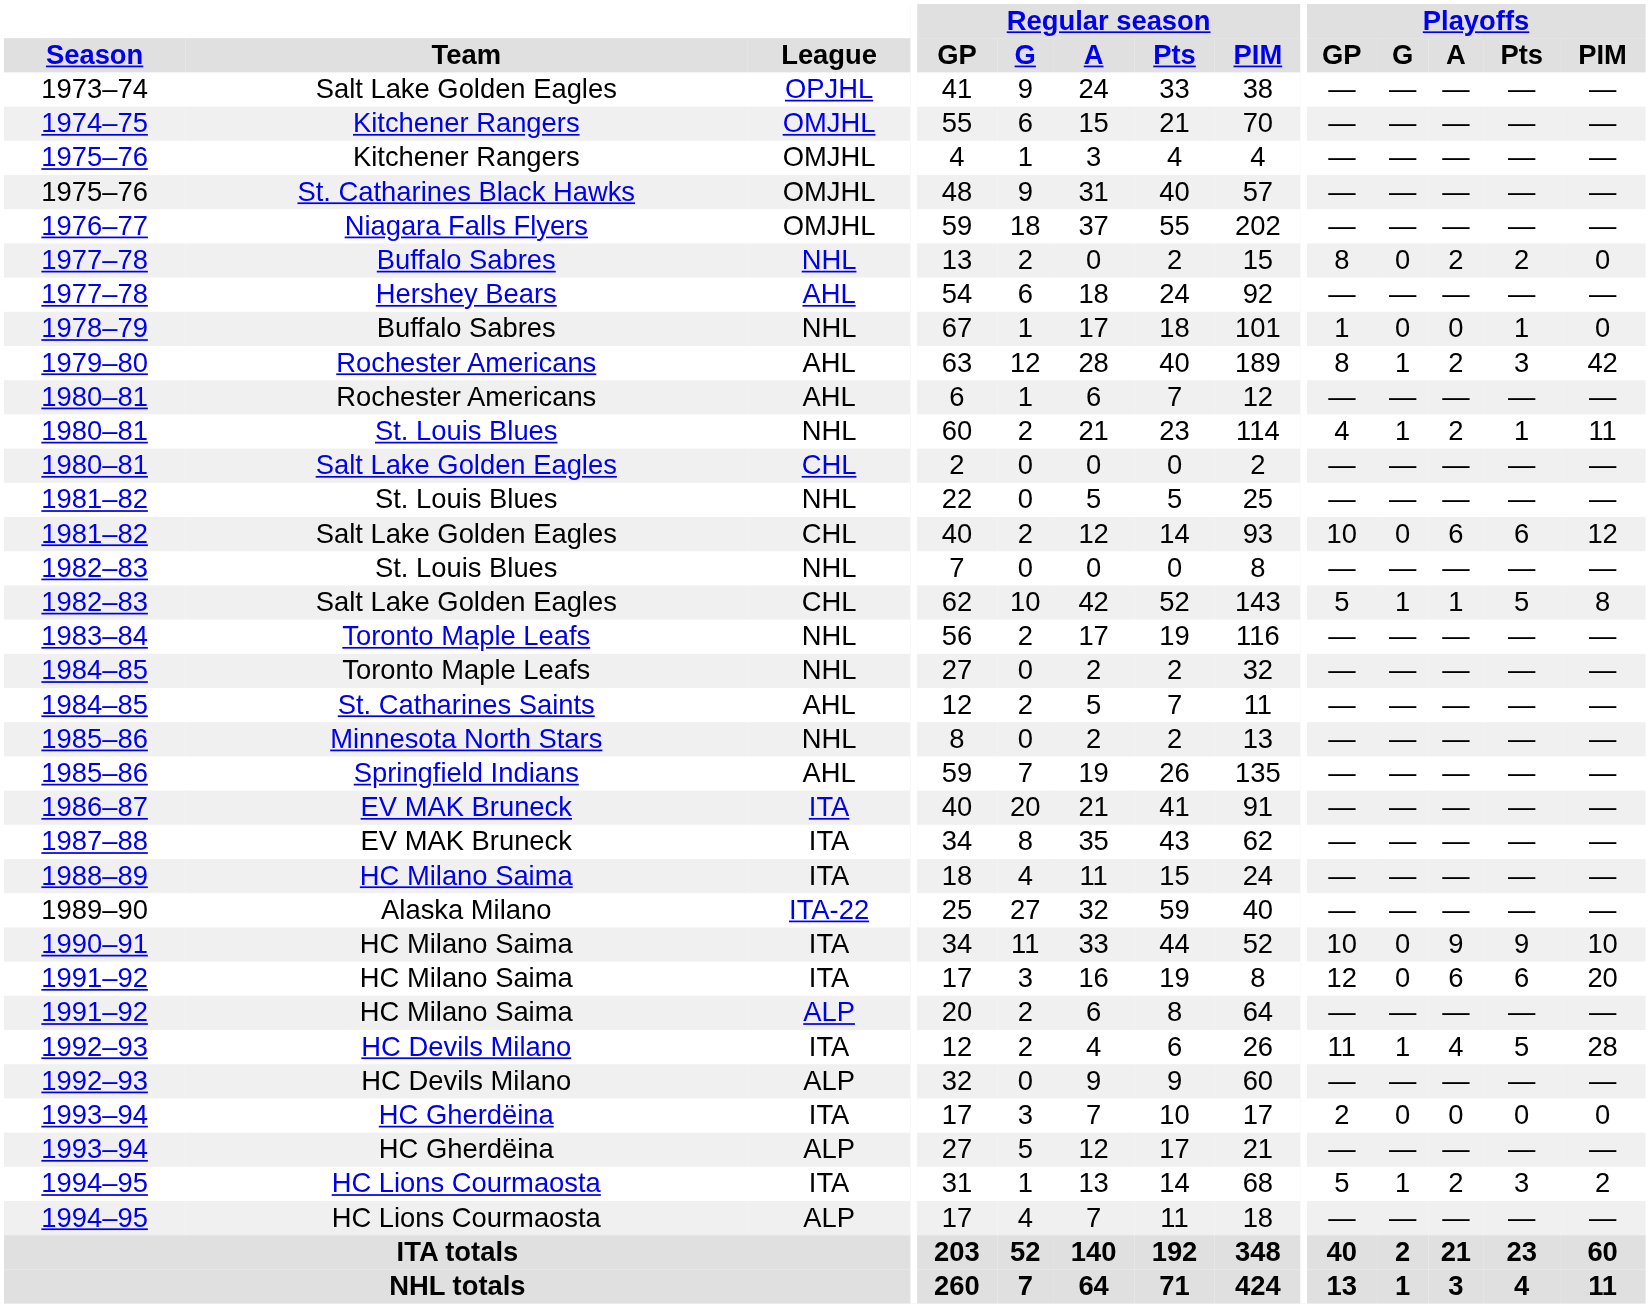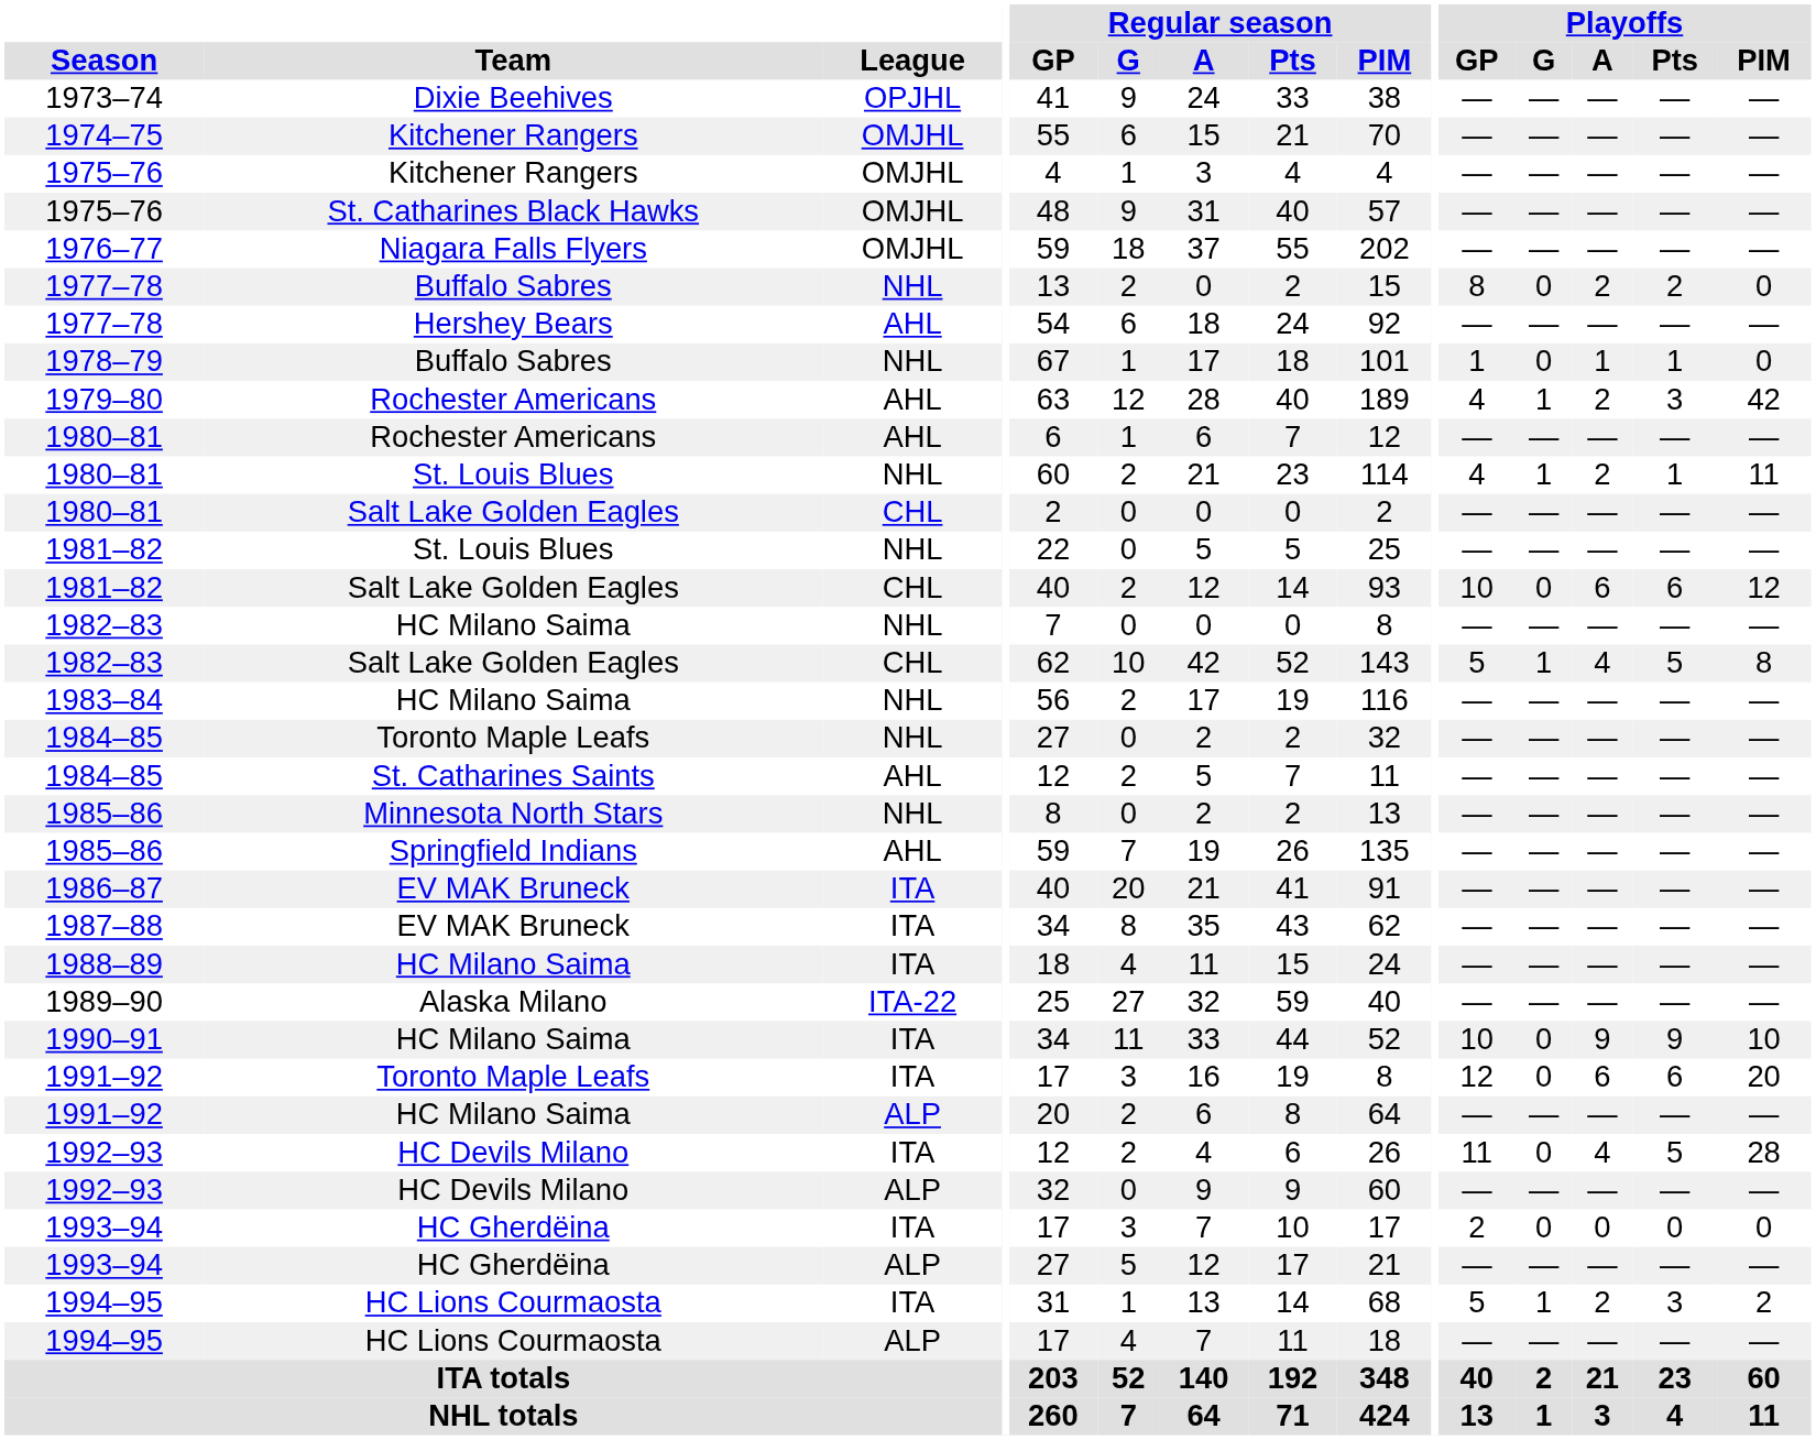1973–74 | Team: Salt Lake Golden Eagles -> Dixie Beehives
1978–79 | Playoffs / A: 0 -> 1
1979–80 | Playoffs / GP: 8 -> 4
1982–83 / NHL | Team: St. Louis Blues -> HC Milano Saima
1982–83 / CHL | Playoffs / A: 1 -> 4
1983–84 | Team: Toronto Maple Leafs -> HC Milano Saima
1991–92 / ITA | Team: HC Milano Saima -> Toronto Maple Leafs
1992–93 / ITA | Playoffs / G: 1 -> 0
